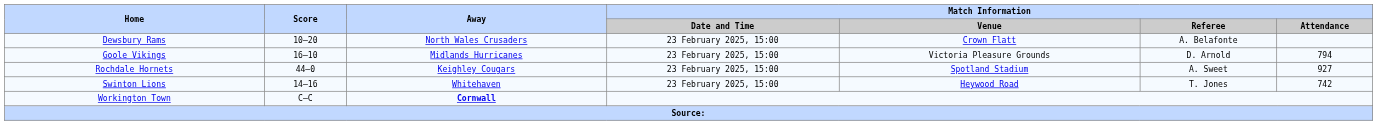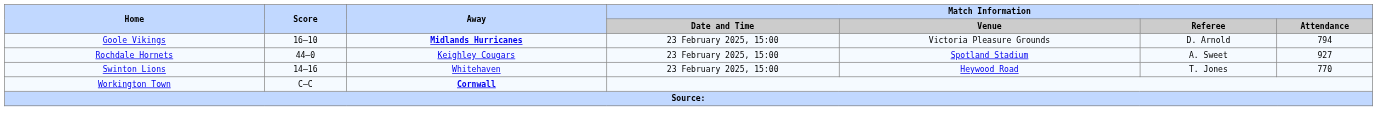- row: Dewsbury Rams | 10–20 | North Wales Crusaders | 23 February 2025, 15:00 | Crown Flatt | A. Belafonte
Goole Vikings | Away: normal -> bold
Swinton Lions | Match Information / Attendance: 742 -> 770
